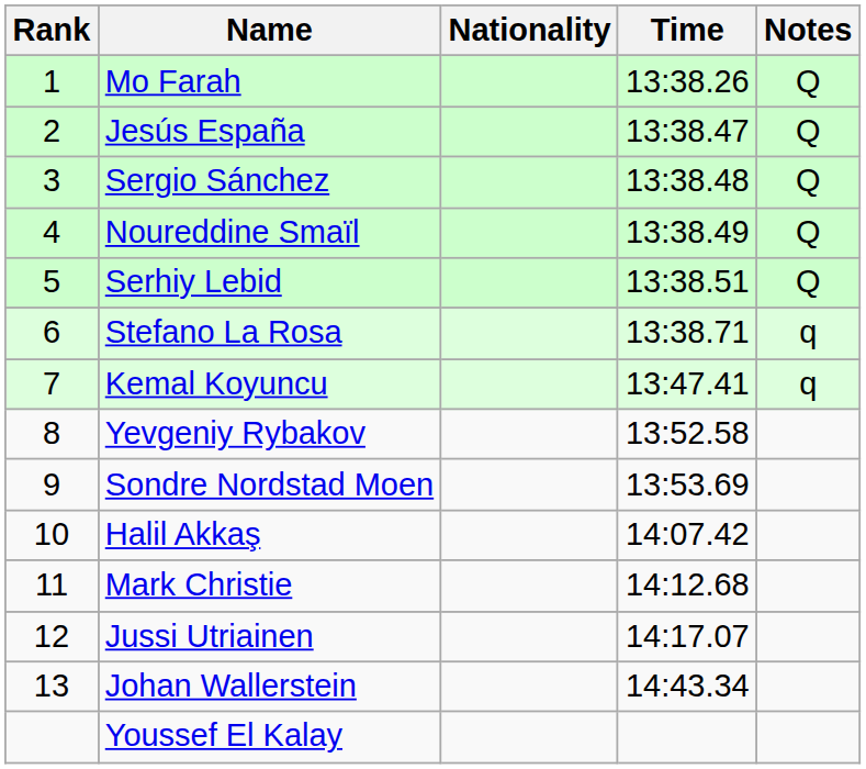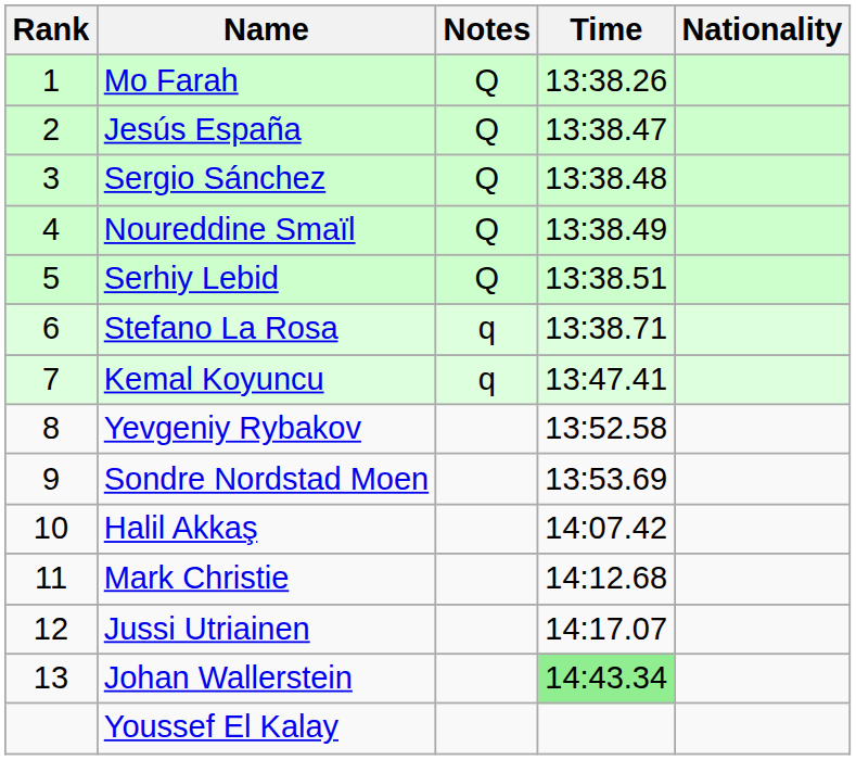columns swapped: Nationality <-> Notes
Johan Wallerstein | Time: no background -> lightgreen background
